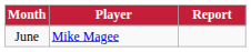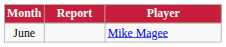columns swapped: Player <-> Report
